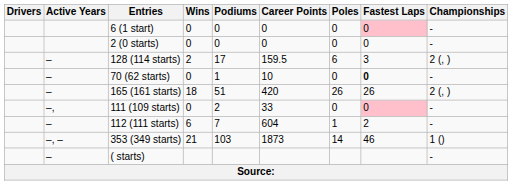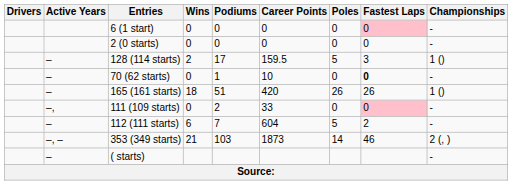128 (114 starts) | Poles: 6 -> 5
128 (114 starts) | Championships: 2 (, ) -> 1 ()
165 (161 starts) | Championships: 2 (, ) -> 1 ()
112 (111 starts) | Poles: 1 -> 5
353 (349 starts) | Championships: 1 () -> 2 (, )
